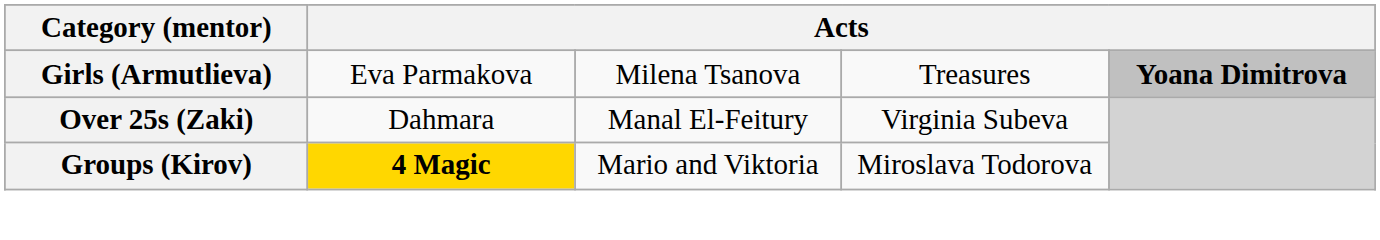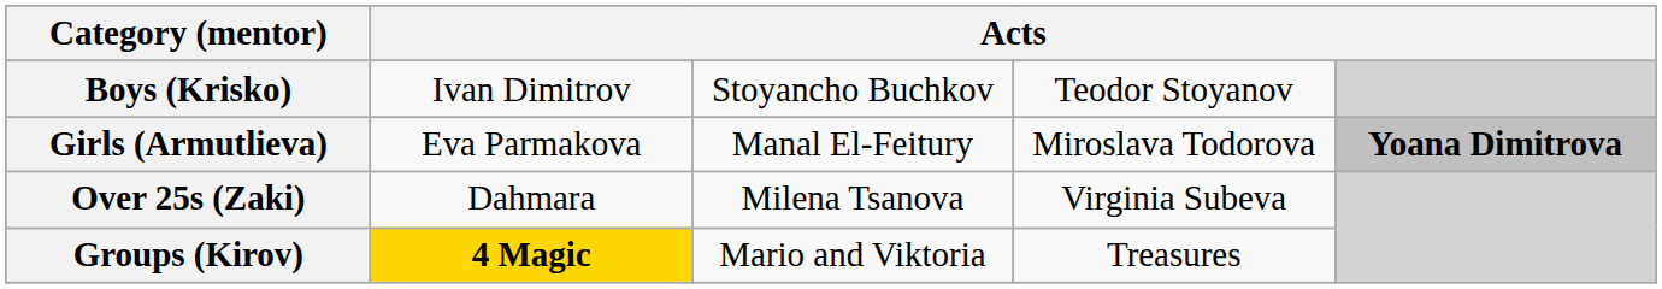+ row: Boys (Krisko) | Ivan Dimitrov | Stoyancho Buchkov | Teodor Stoyanov
Girls (Armutlieva) | column 3: Milena Tsanova -> Manal El-Feitury
Girls (Armutlieva) | column 4: Treasures -> Miroslava Todorova
Over 25s (Zaki) | column 3: Manal El-Feitury -> Milena Tsanova
Groups (Kirov) | column 4: Miroslava Todorova -> Treasures
